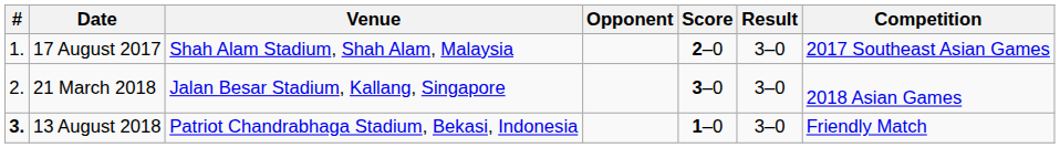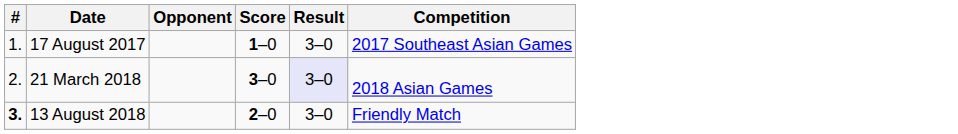- column: Venue | Shah Alam Stadium, Shah Alam, Malaysia | Jalan Besar Stadium, Kallang, Singapore | Patriot Chandrabhaga Stadium, Bekasi, Indonesia
17 August 2017 | Score: 2–0 -> 1–0
21 March 2018 | Result: no background -> lavender background
13 August 2018 | Score: 1–0 -> 2–0
